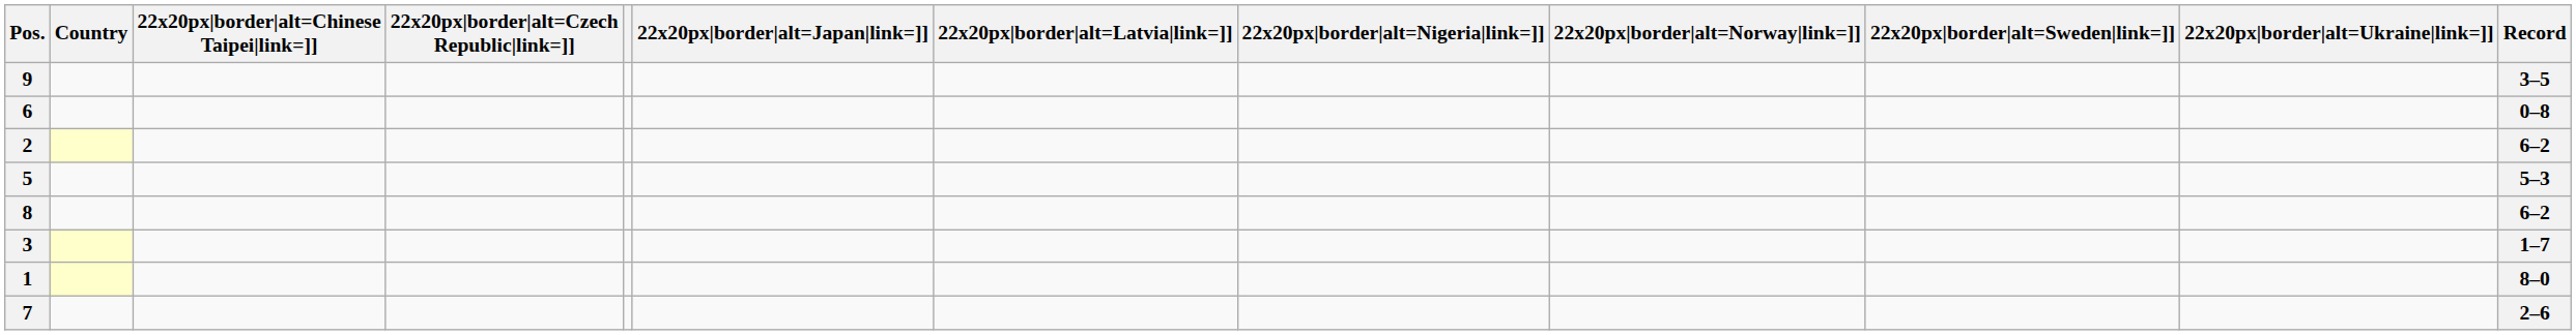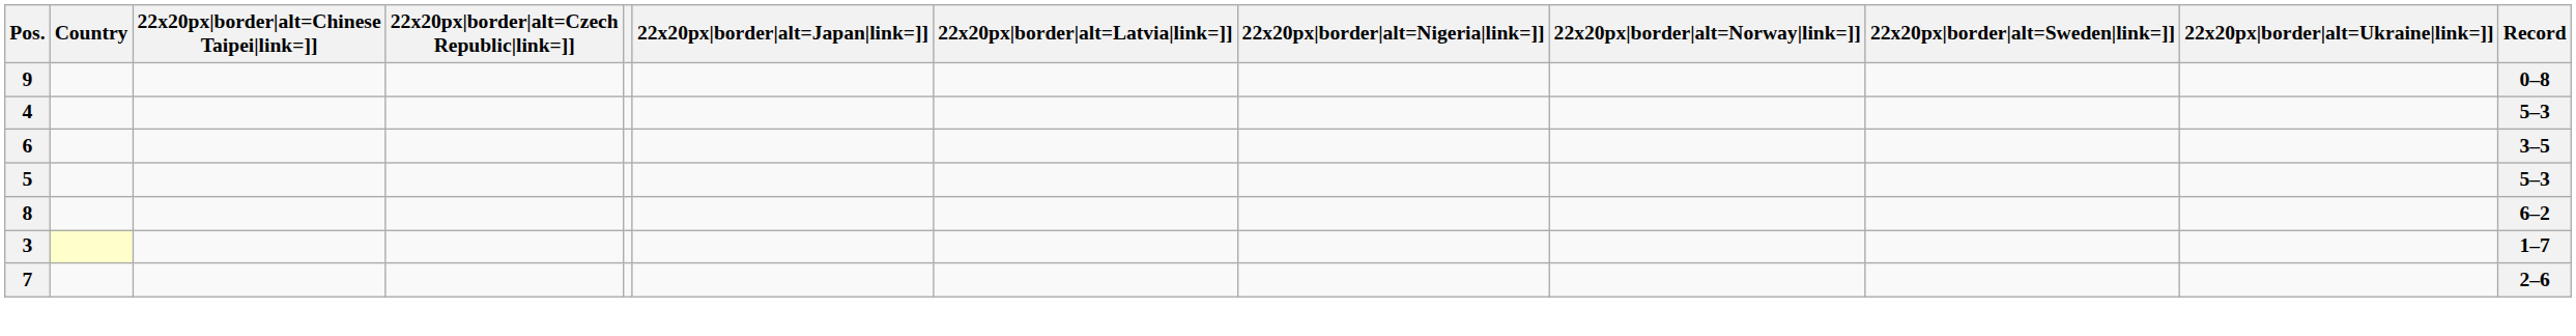9 | Record: 3–5 -> 0–8
+ row: 4 | 5–3
6 | Record: 0–8 -> 3–5
- row: 2 | 6–2
- row: 1 | 8–0
